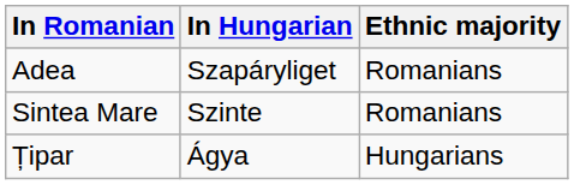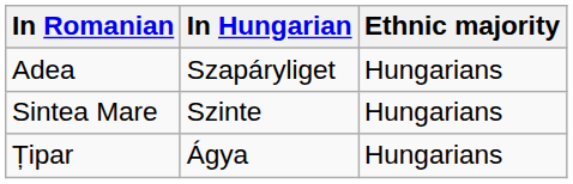Adea | Ethnic majority: Romanians -> Hungarians
Sintea Mare | Ethnic majority: Romanians -> Hungarians
